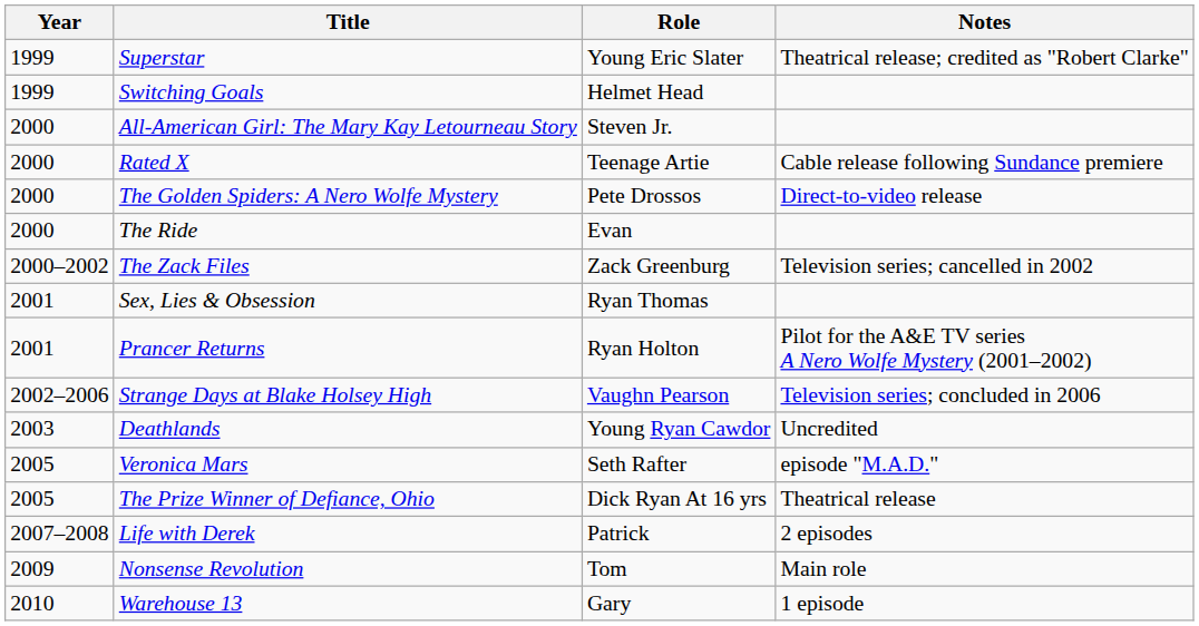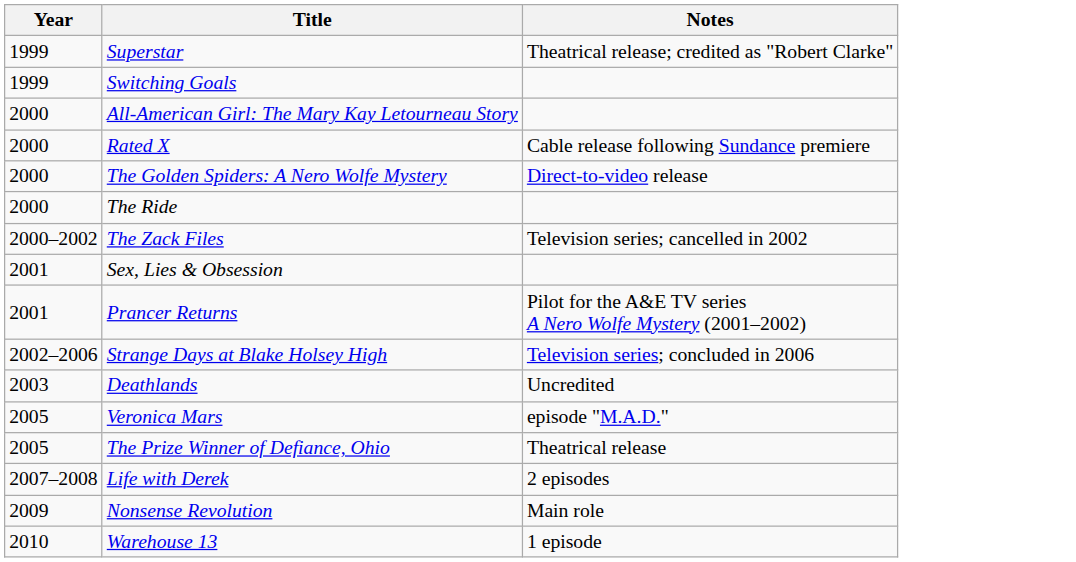- column: Role | Young Eric Slater | Helmet Head | Steven Jr. | Teenage Artie | Pete Drossos | Evan | Zack Greenburg | Ryan Thomas | Ryan Holton | Vaughn Pearson | Young Ryan Cawdor | Seth Rafter | Dick Ryan At 16 yrs | Patrick | Tom | Gary
